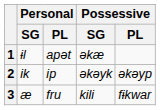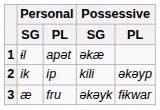2 | Possessive / SG: əkəyk -> kili
3 | Possessive / SG: kili -> əkəyk
